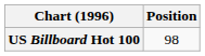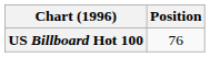US Billboard Hot 100 | Position: 98 -> 76
